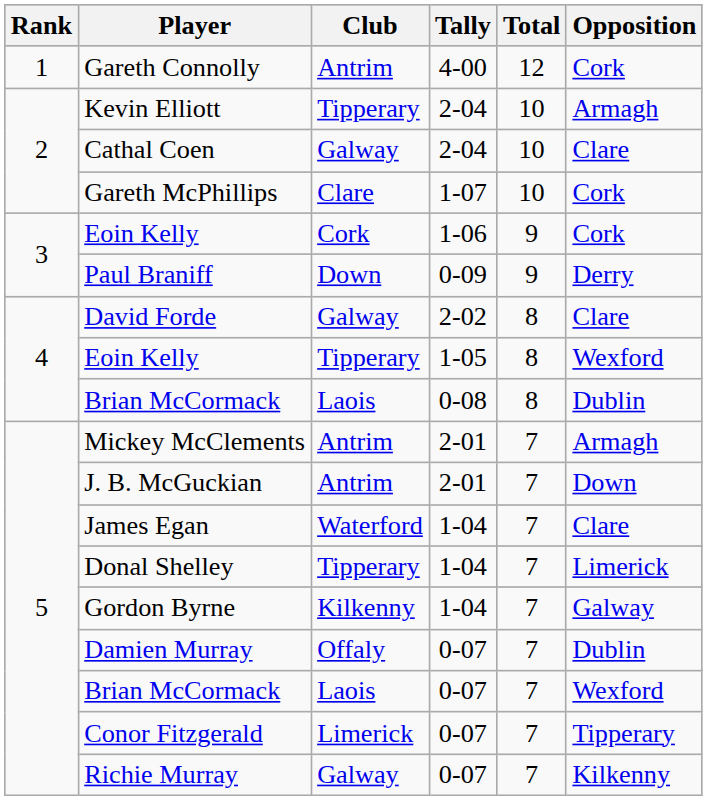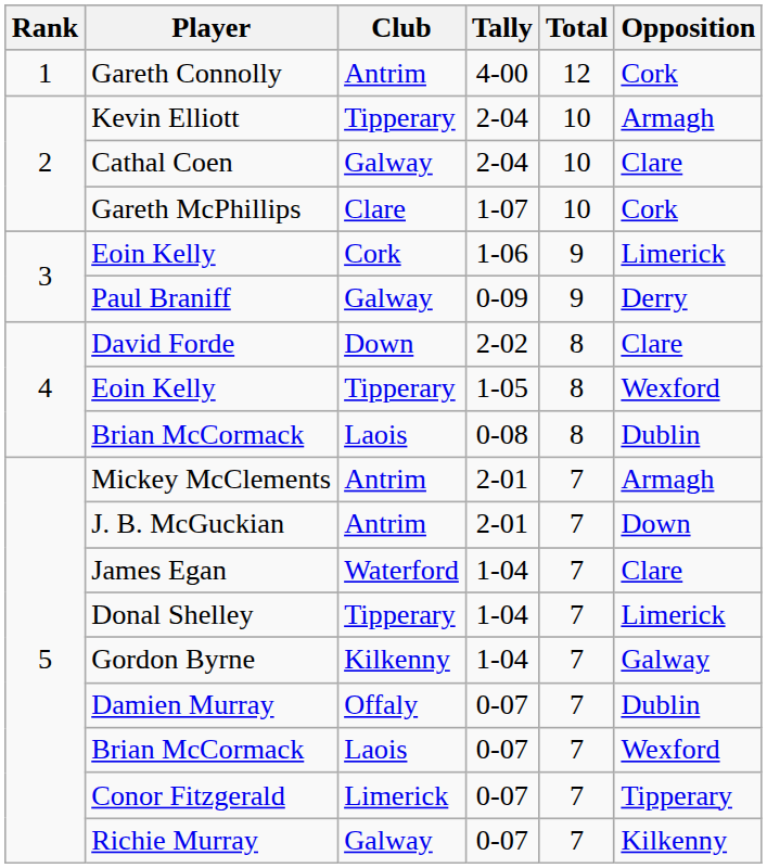Eoin Kelly / 1-06 | Opposition: Cork -> Limerick
Paul Braniff | Club: Down -> Galway
David Forde | Club: Galway -> Down
